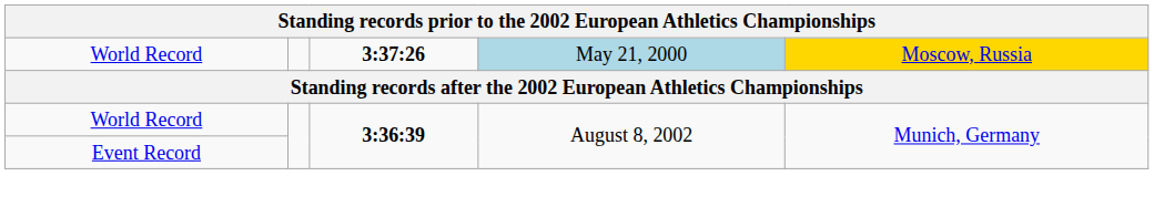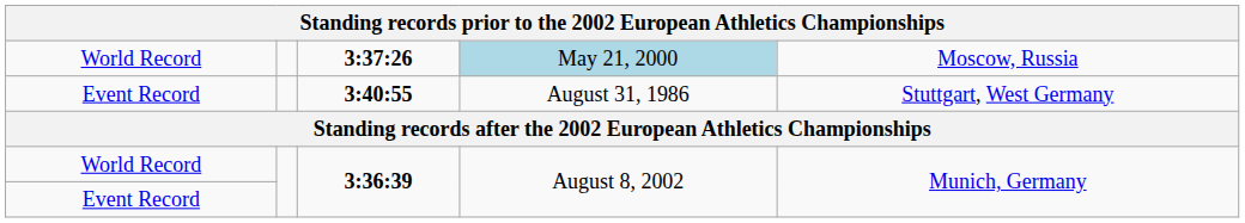3:37:26 | column 5: gold background -> no background
+ row: Event Record | 3:40:55 | August 31, 1986 | Stuttgart, West Germany
